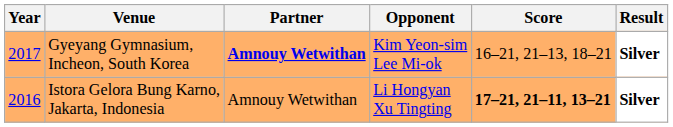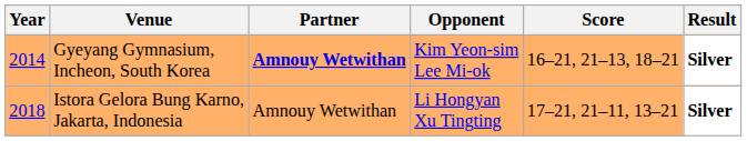Gyeyang Gymnasium, Incheon, South Korea | Year: 2017 -> 2014
Istora Gelora Bung Karno, Jakarta, Indonesia | Year: 2016 -> 2018
Istora Gelora Bung Karno, Jakarta, Indonesia | Score: bold -> normal
